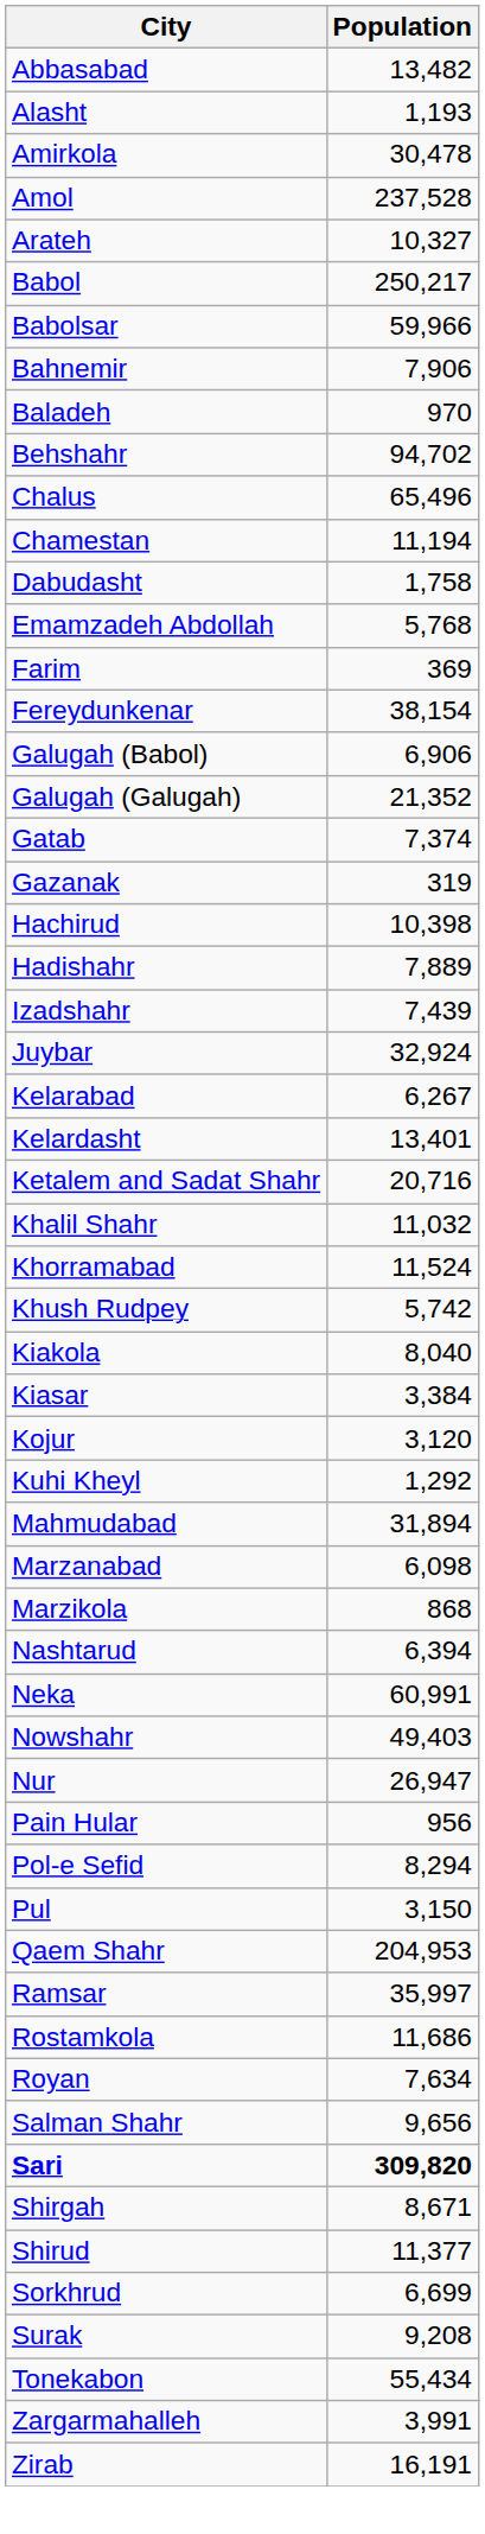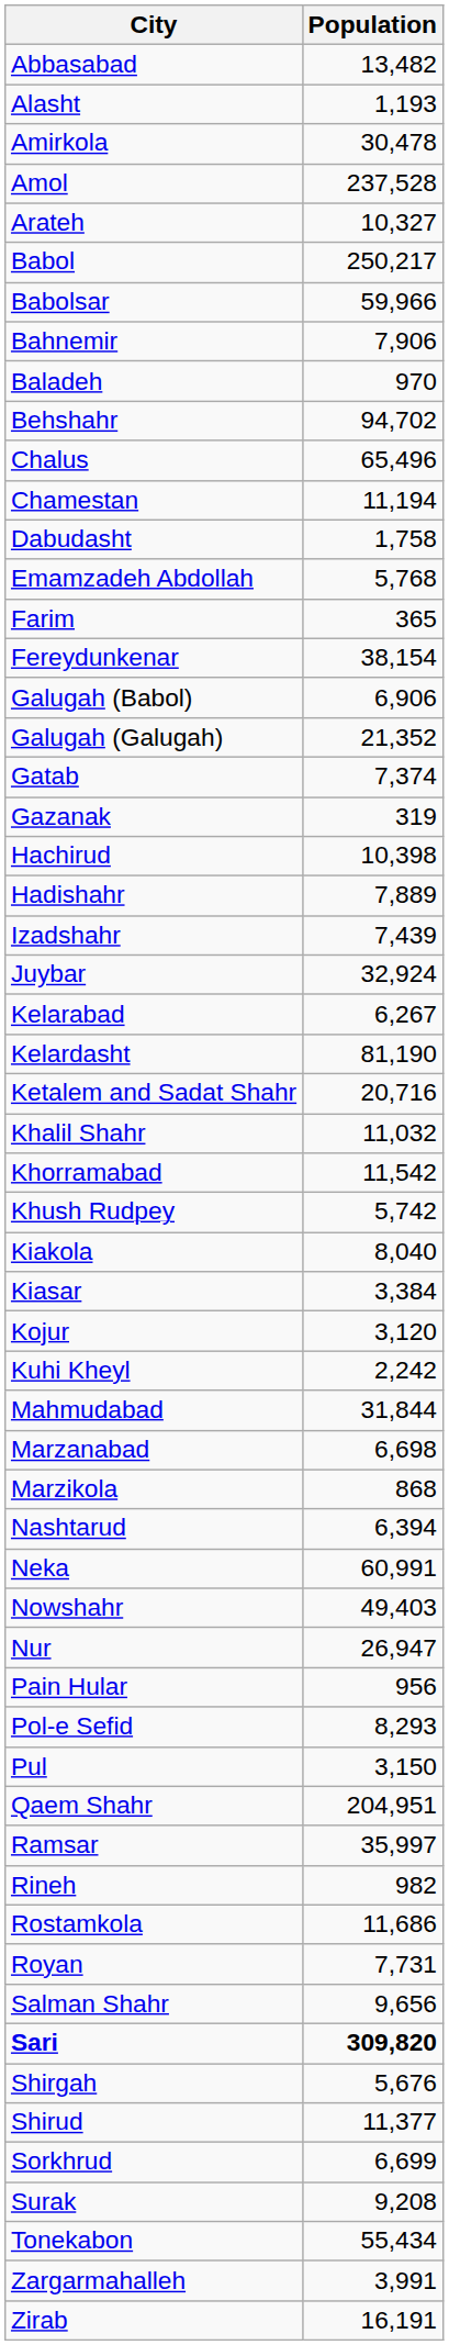Farim | Population: 369 -> 365
Kelardasht | Population: 13,401 -> 81,190
Khorramabad | Population: 11,524 -> 11,542
Kuhi Kheyl | Population: 1,292 -> 2,242
Mahmudabad | Population: 31,894 -> 31,844
Marzanabad | Population: 6,098 -> 6,698
Pol-e Sefid | Population: 8,294 -> 8,293
Qaem Shahr | Population: 204,953 -> 204,951
+ row: Rineh | 982
Royan | Population: 7,634 -> 7,731
Shirgah | Population: 8,671 -> 5,676
